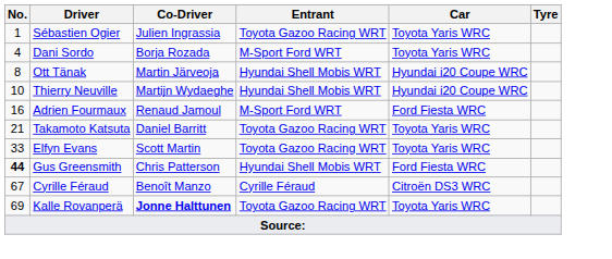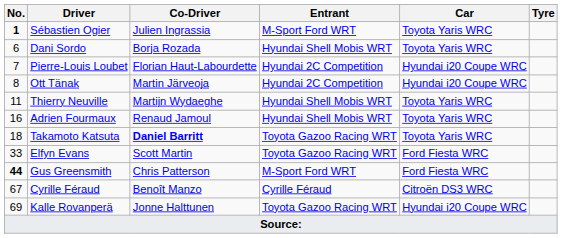Sébastien Ogier | No.: normal -> bold
Sébastien Ogier | Entrant: Toyota Gazoo Racing WRT -> M-Sport Ford WRT
Dani Sordo | No.: 4 -> 6
Dani Sordo | Entrant: M-Sport Ford WRT -> Hyundai Shell Mobis WRT
+ row: 7 | Pierre-Louis Loubet | Florian Haut-Labourdette | Hyundai 2C Competition | Hyundai i20 Coupe WRC
Ott Tänak | Entrant: Hyundai Shell Mobis WRT -> Hyundai 2C Competition
Thierry Neuville | No.: 10 -> 11
Thierry Neuville | Car: Hyundai i20 Coupe WRC -> Toyota Yaris WRC
Adrien Fourmaux | Entrant: M-Sport Ford WRT -> Hyundai Shell Mobis WRT
Adrien Fourmaux | Car: Ford Fiesta WRC -> Toyota Yaris WRC
Takamoto Katsuta | No.: 21 -> 18
Takamoto Katsuta | Co-Driver: normal -> bold
Elfyn Evans | Car: Toyota Yaris WRC -> Ford Fiesta WRC
Gus Greensmith | Entrant: Hyundai Shell Mobis WRT -> M-Sport Ford WRT
Kalle Rovanperä | Co-Driver: bold -> normal
Kalle Rovanperä | Car: Toyota Yaris WRC -> Hyundai i20 Coupe WRC
